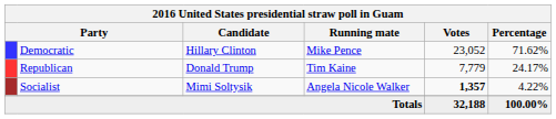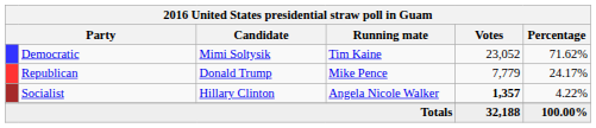Democratic | Candidate: Hillary Clinton -> Mimi Soltysik
Democratic | Running mate: Mike Pence -> Tim Kaine
Republican | Running mate: Tim Kaine -> Mike Pence
Socialist | Candidate: Mimi Soltysik -> Hillary Clinton
